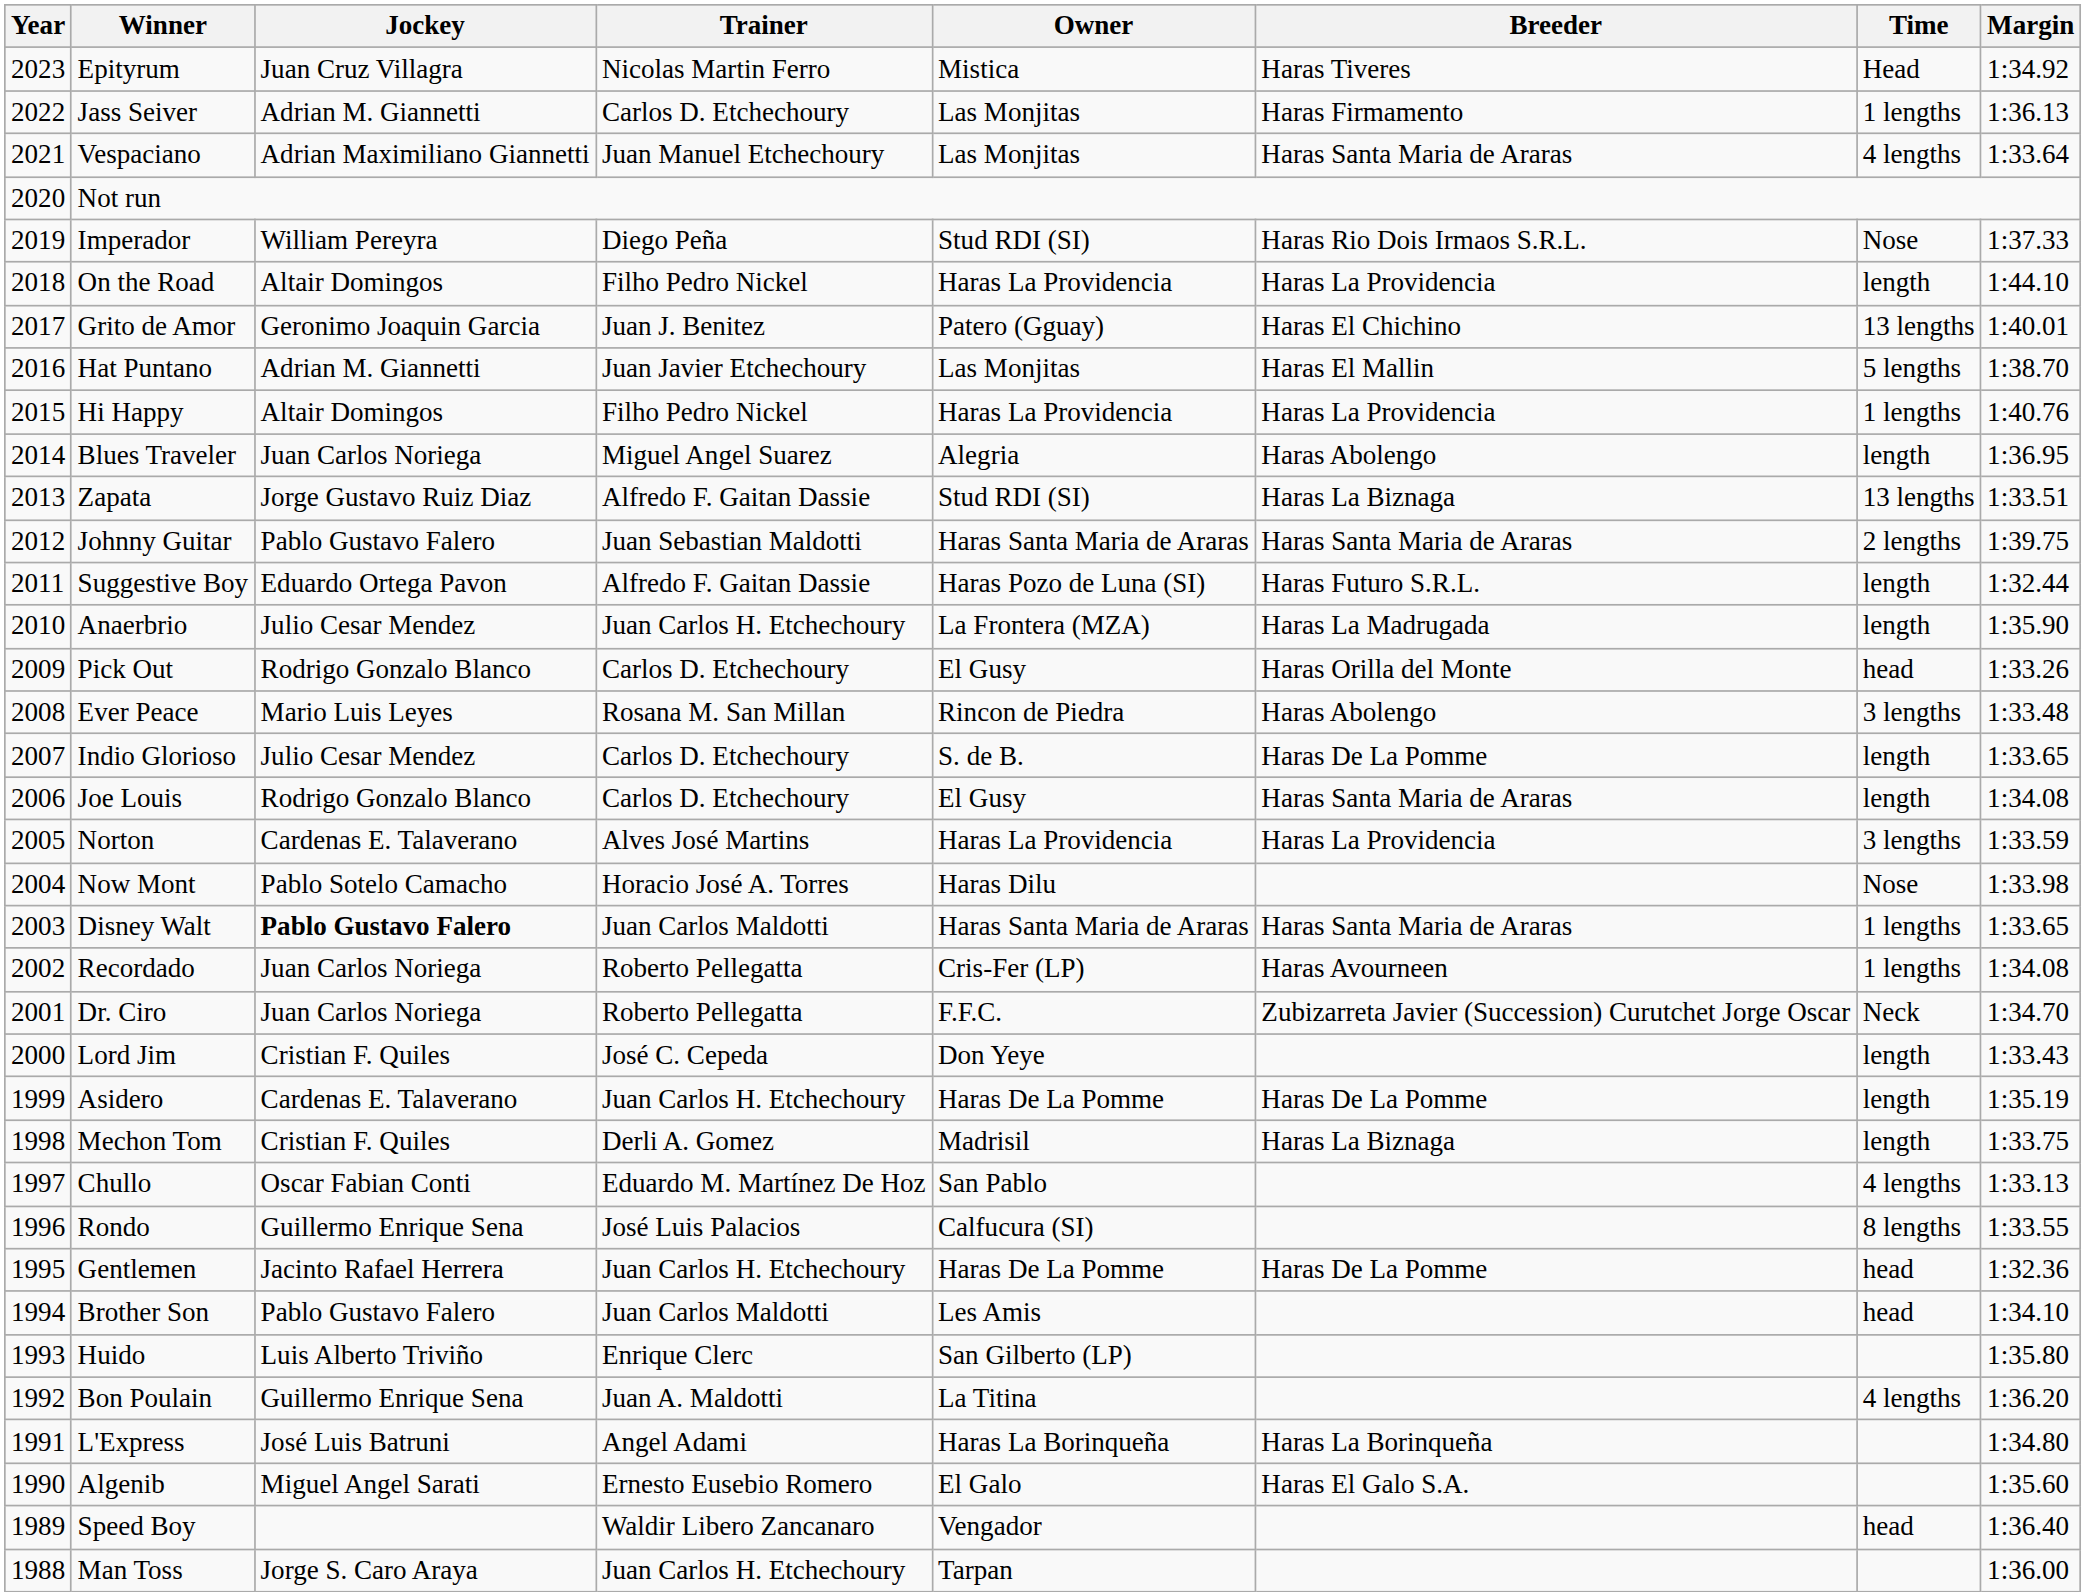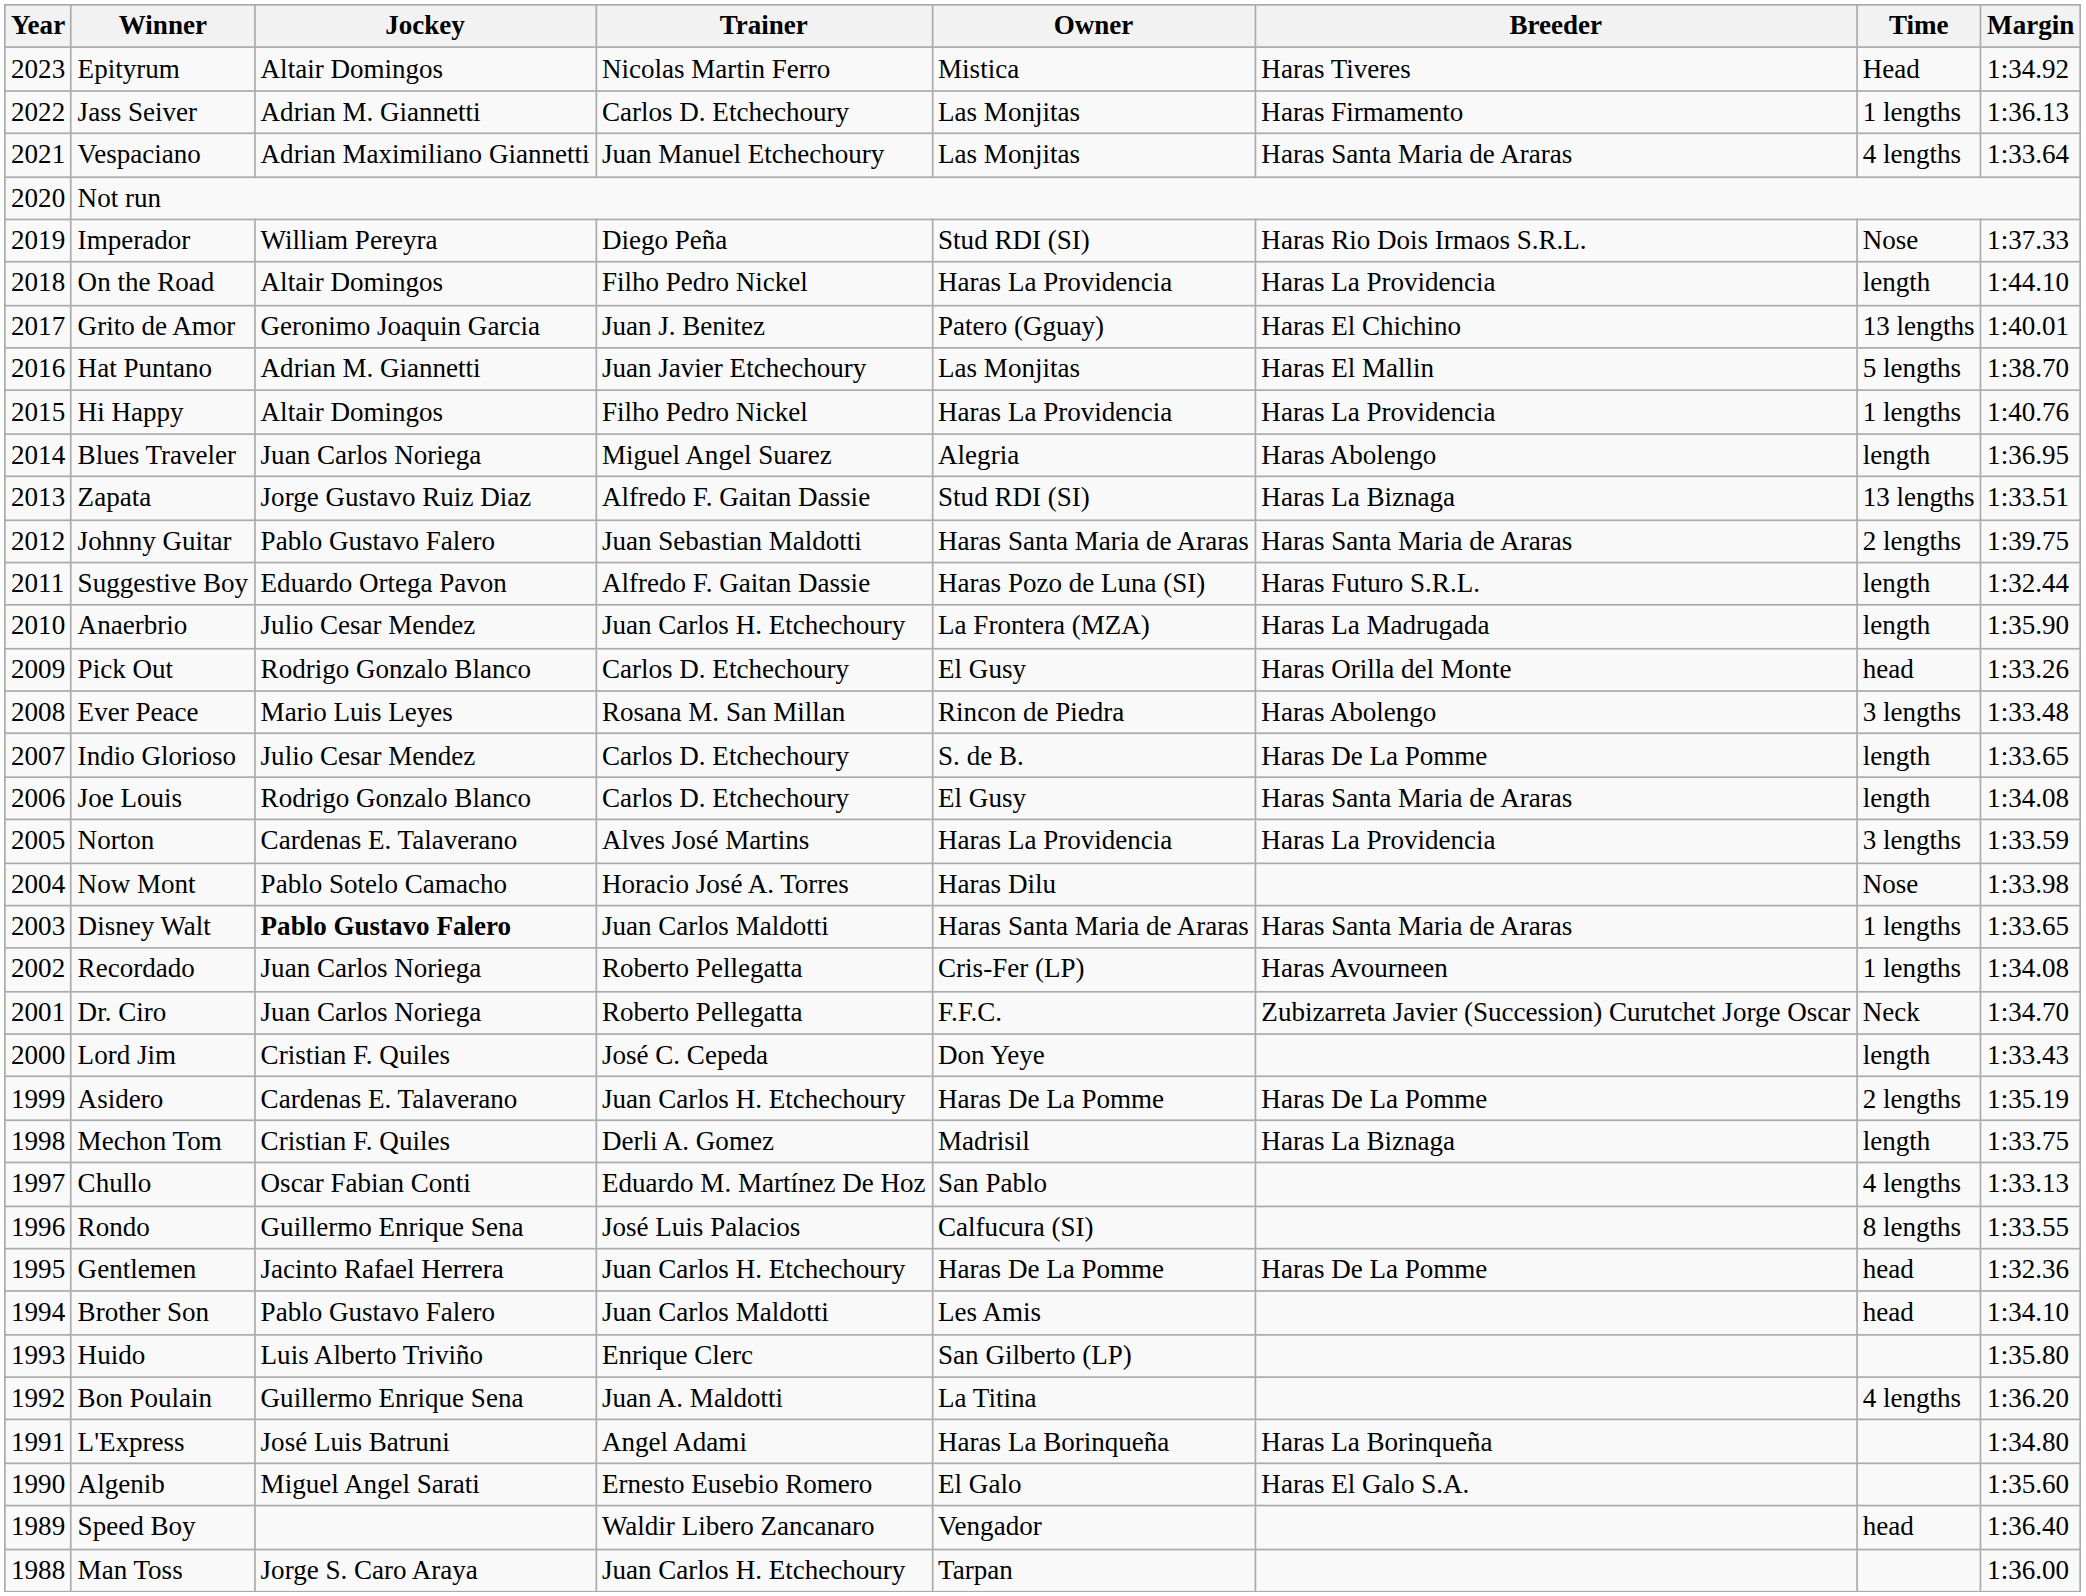Epityrum | Jockey: Juan Cruz Villagra -> Altair Domingos
Asidero | Time: length -> 2 lengths
